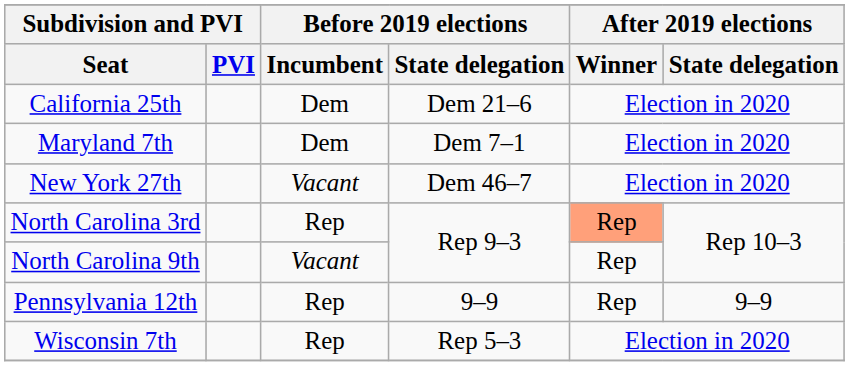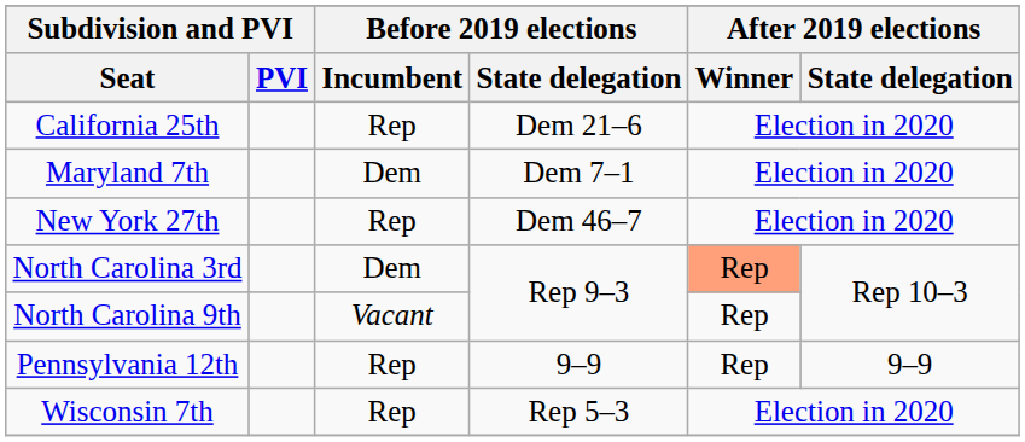California 25th | Before 2019 elections / Incumbent: Dem -> Rep
New York 27th | Before 2019 elections / Incumbent: Vacant -> Rep
North Carolina 3rd | Before 2019 elections / Incumbent: Rep -> Dem
